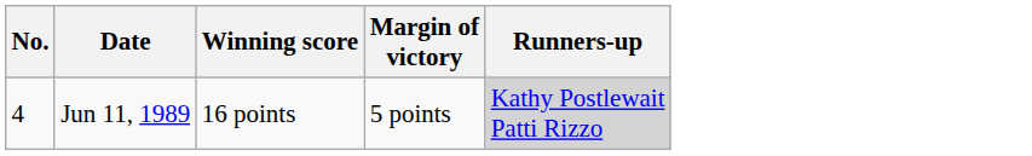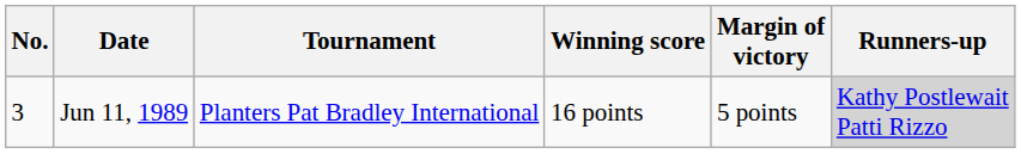+ column: Tournament | Planters Pat Bradley International
Jun 11, 1989 | No.: 4 -> 3
